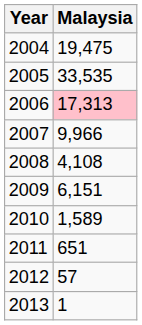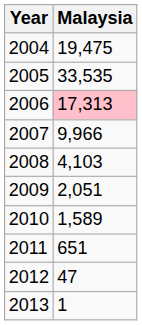2008 | Malaysia: 4,108 -> 4,103
2009 | Malaysia: 6,151 -> 2,051
2012 | Malaysia: 57 -> 47
